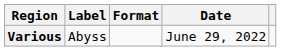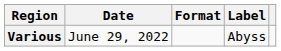columns swapped: Date <-> Label
